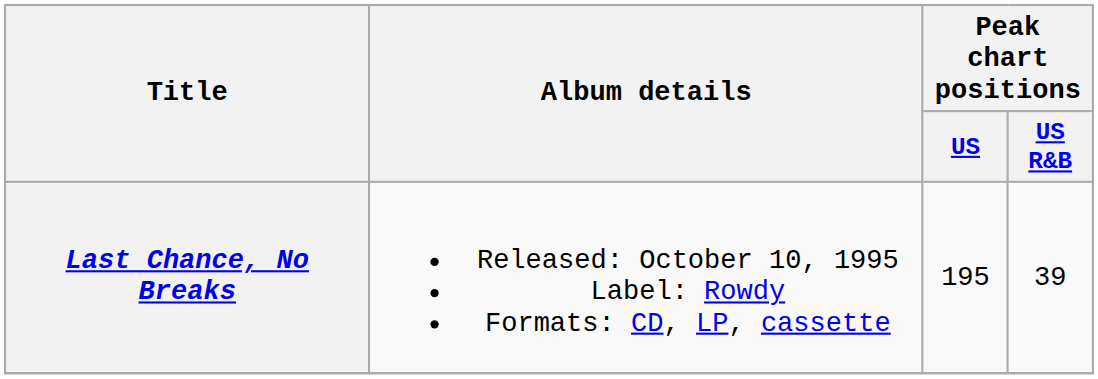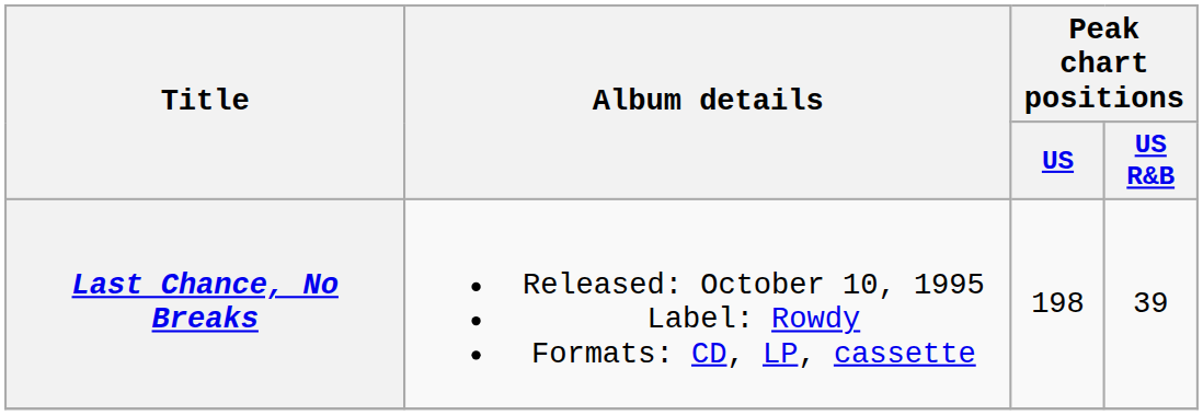Last Chance, No Breaks | Peak chart positions / US: 195 -> 198
